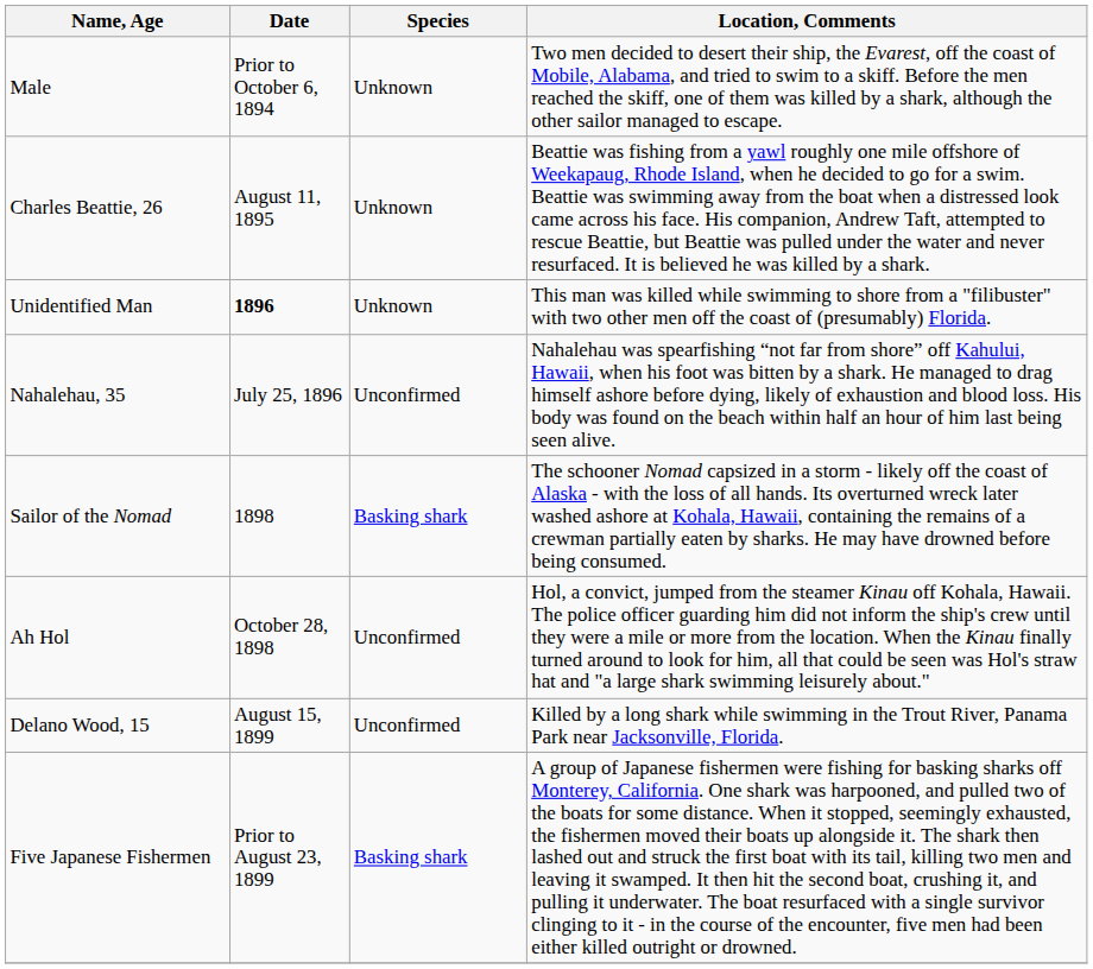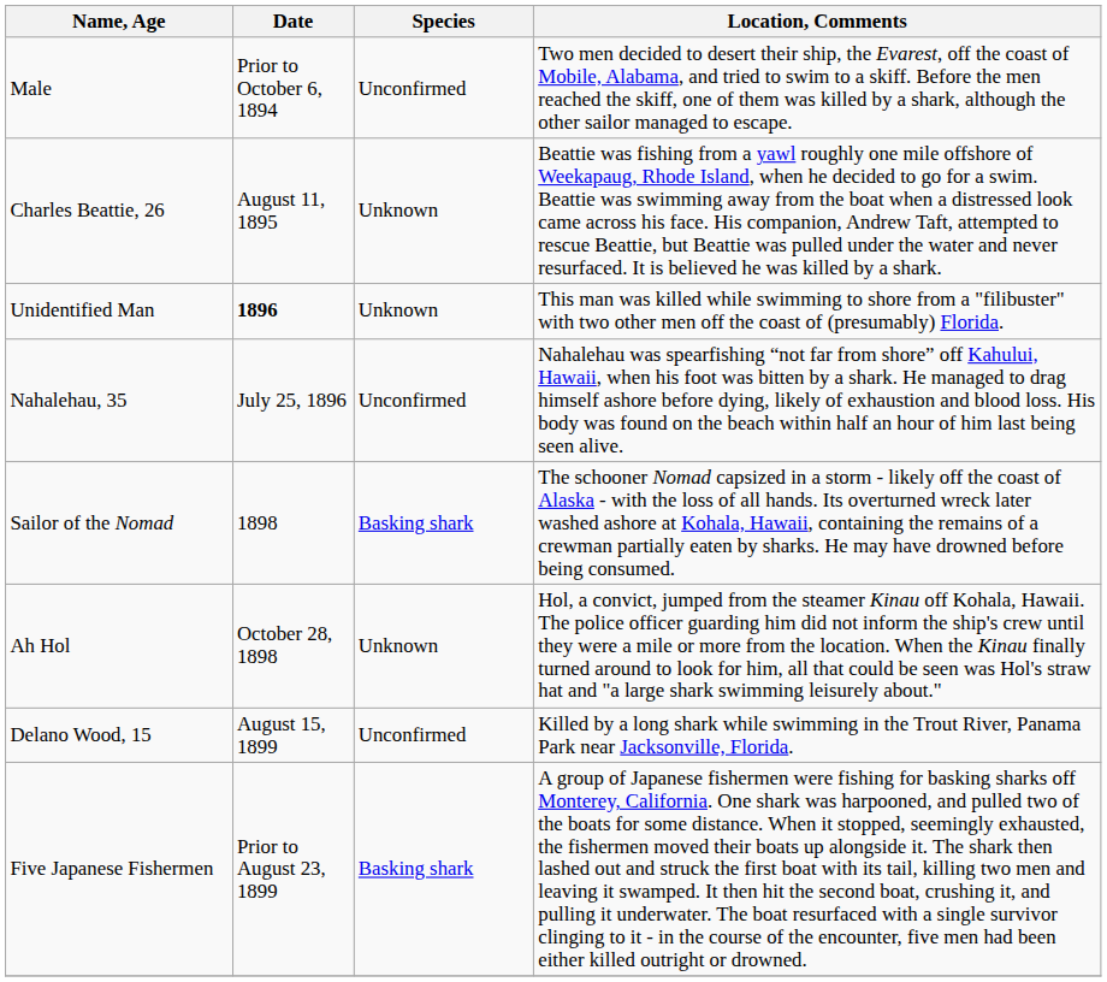Male | Species: Unknown -> Unconfirmed
Ah Hol | Species: Unconfirmed -> Unknown
